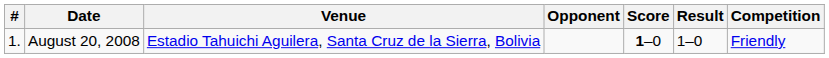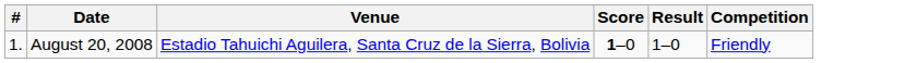- column: Opponent
